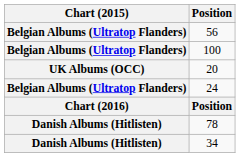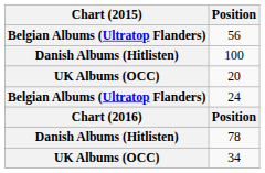100 | Chart (2015): Belgian Albums (Ultratop Flanders) -> Danish Albums (Hitlisten)
34 | Chart (2015): Danish Albums (Hitlisten) -> UK Albums (OCC)
